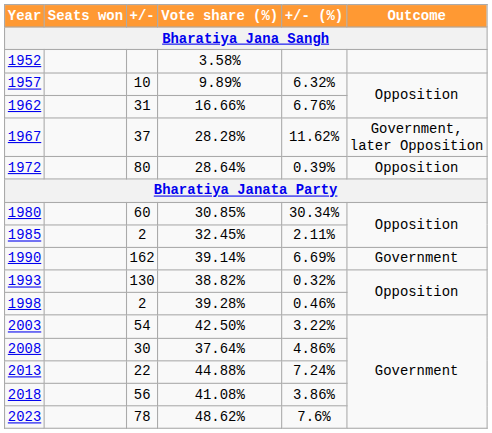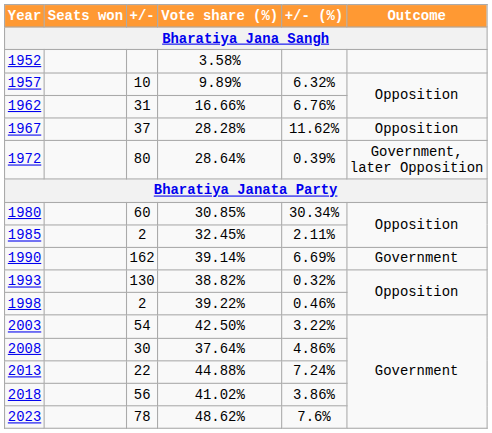1967 | Outcome: Government, later Opposition -> Opposition
1972 | Outcome: Opposition -> Government, later Opposition
1998 | Vote share (%): 39.28% -> 39.22%
2018 | Vote share (%): 41.08% -> 41.02%
